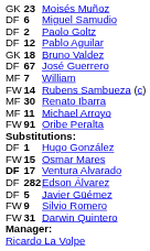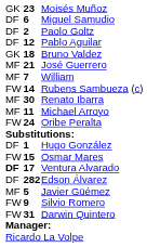José Guerrero | column 1: DF -> MF
José Guerrero | column 2: 67 -> 21
Oribe Peralta | column 2: 91 -> 24
Javier Güémez | column 1: DF -> MF
